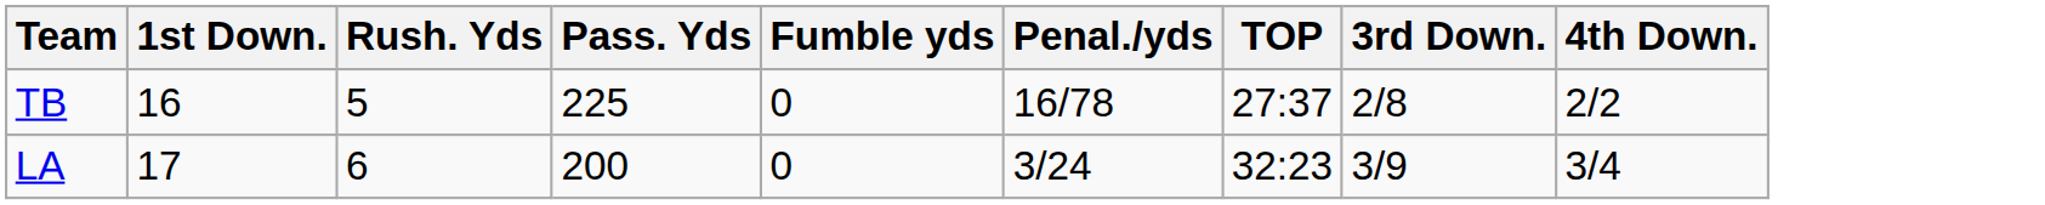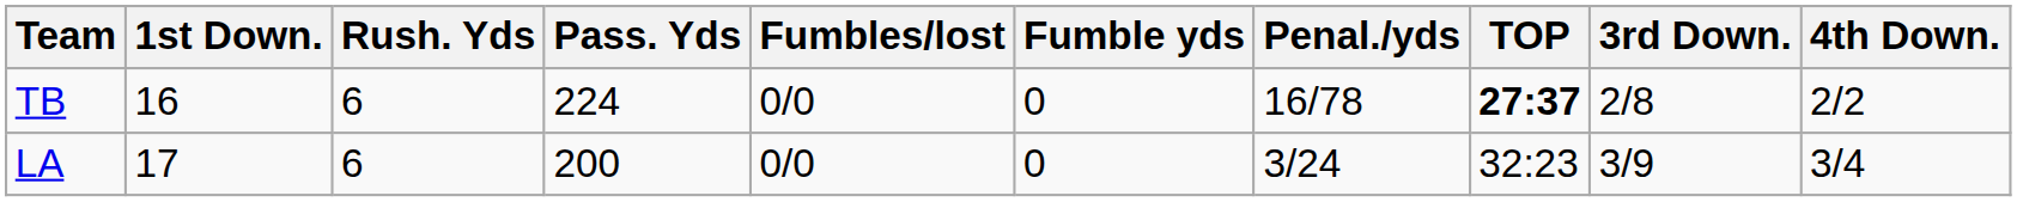+ column: Fumbles/lost | 0/0 | 0/0
TB | Rush. Yds: 5 -> 6
TB | Pass. Yds: 225 -> 224
TB | TOP: normal -> bold
